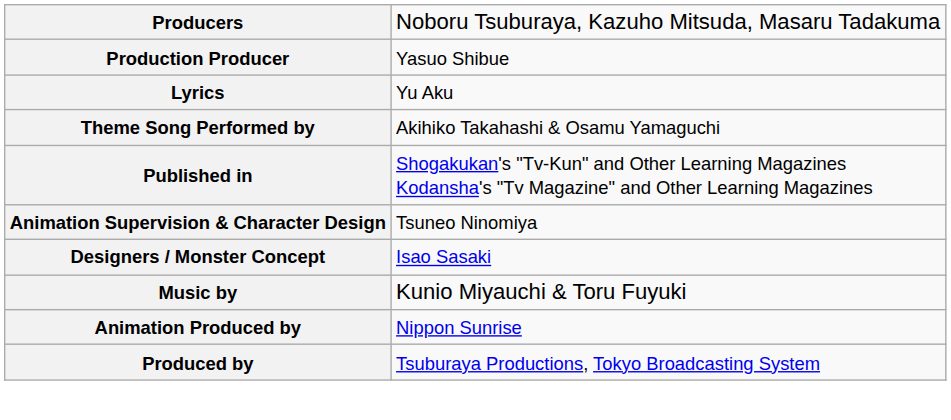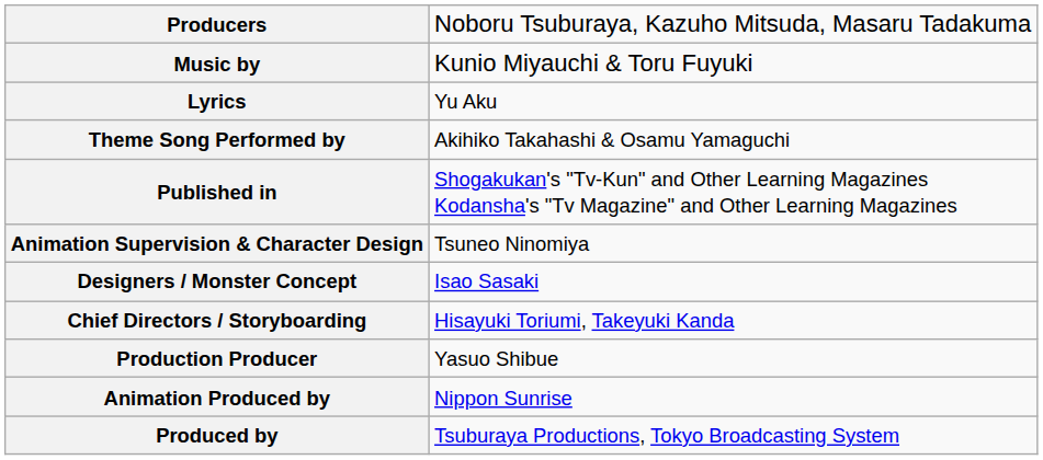rows swapped: Music by <-> Production Producer
+ row: Chief Directors / Storyboarding | Hisayuki Toriumi, Takeyuki Kanda
